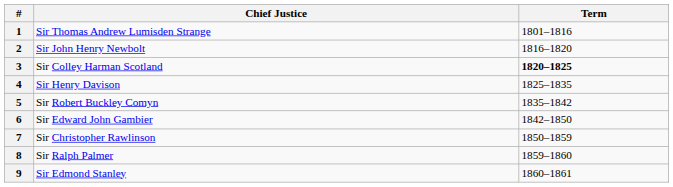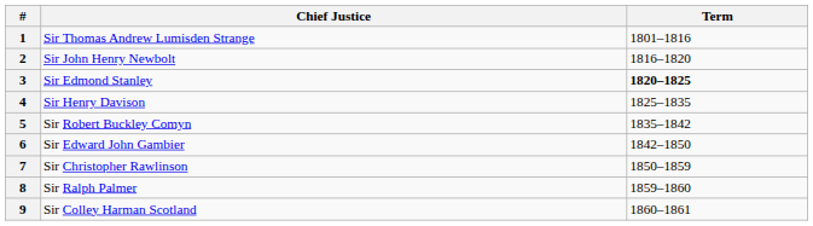3 | Chief Justice: Sir Colley Harman Scotland -> Sir Edmond Stanley
9 | Chief Justice: Sir Edmond Stanley -> Sir Colley Harman Scotland
